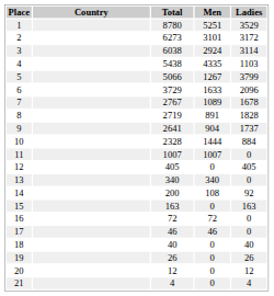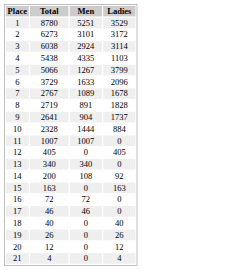- column: Country
